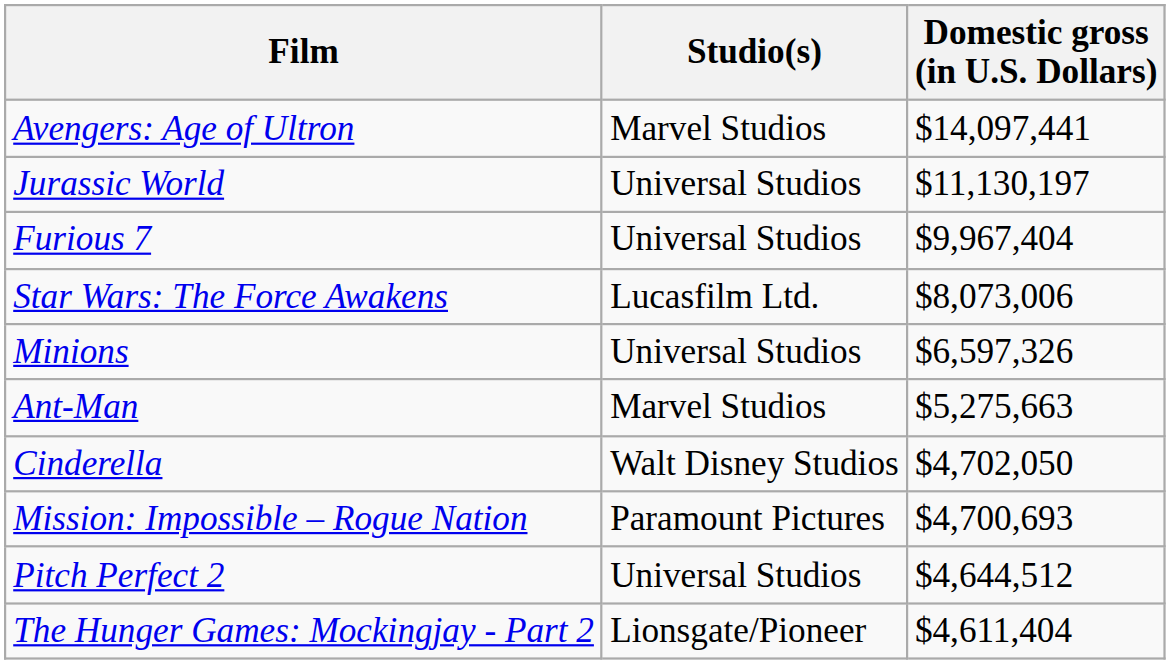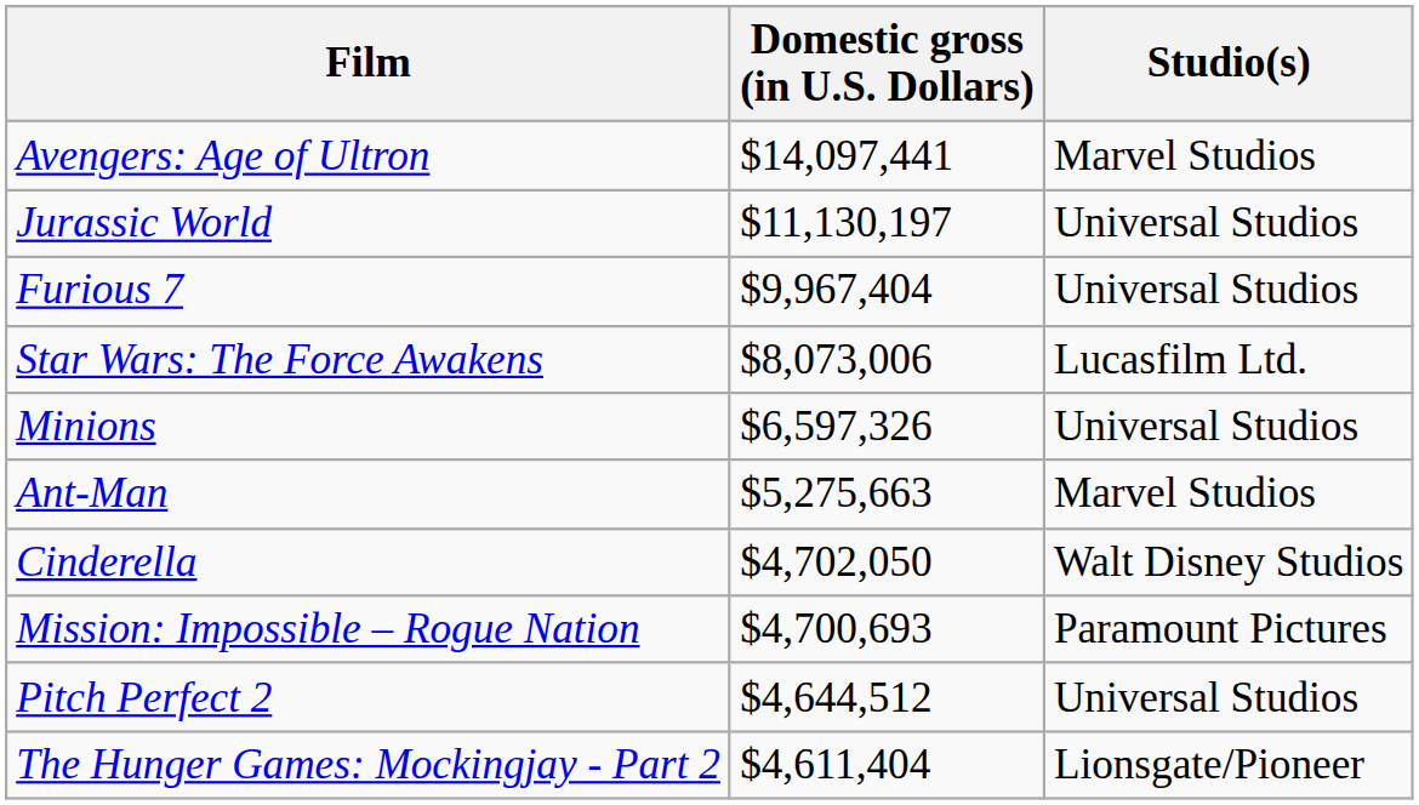columns swapped: Studio(s) <-> Domestic gross (in U.S. Dollars)
